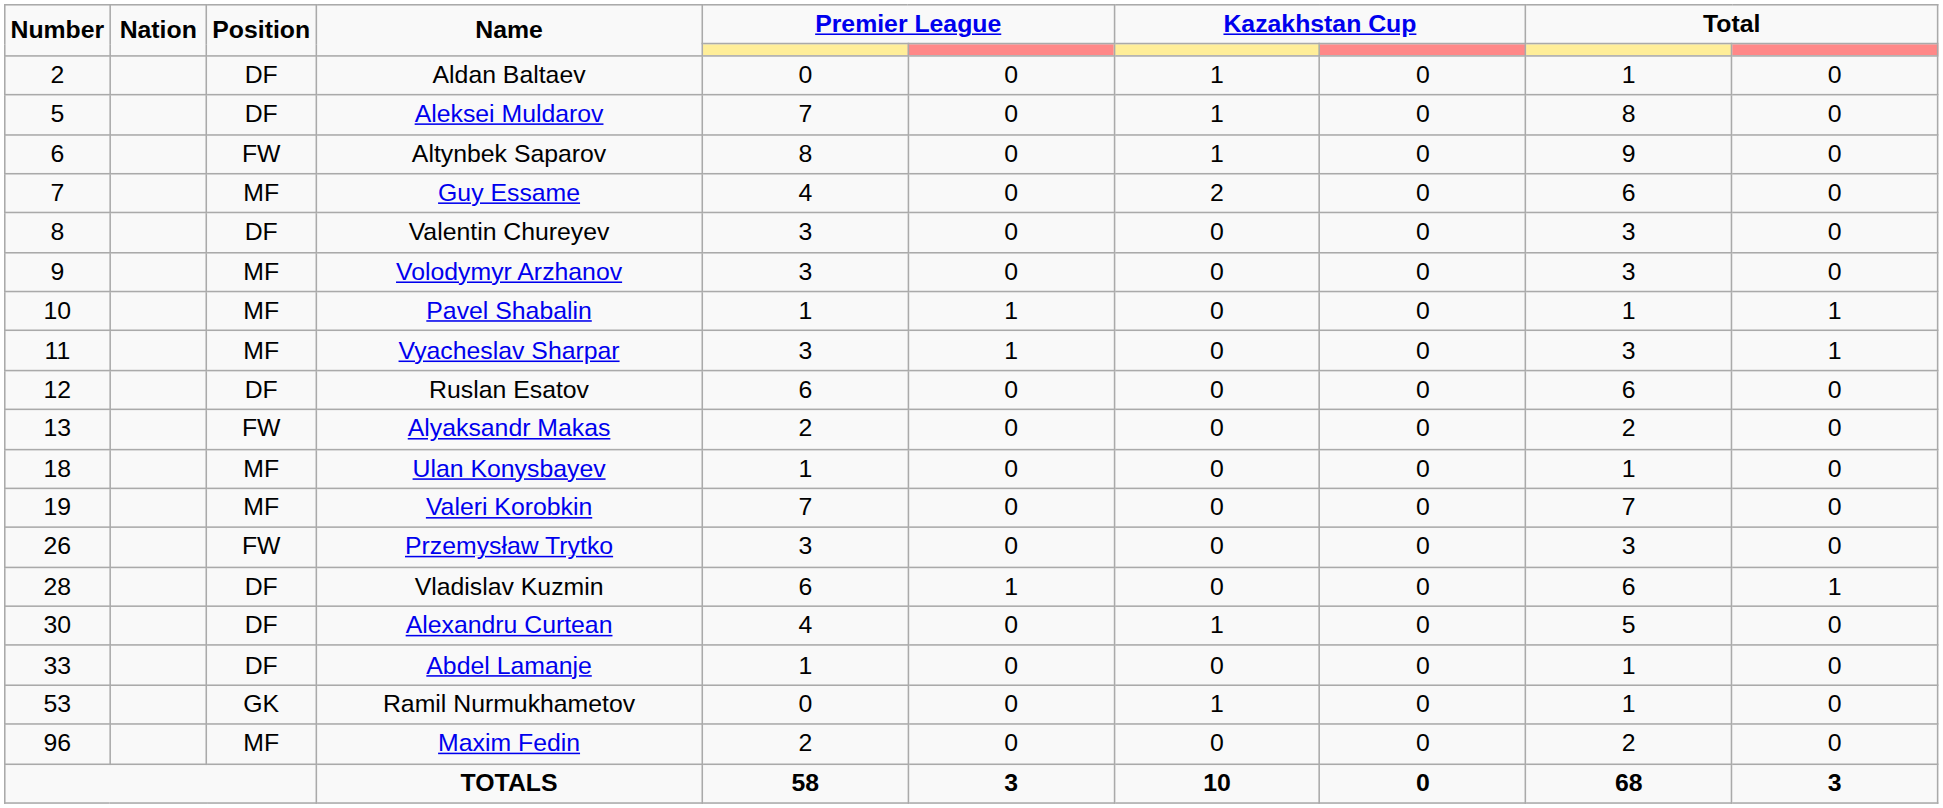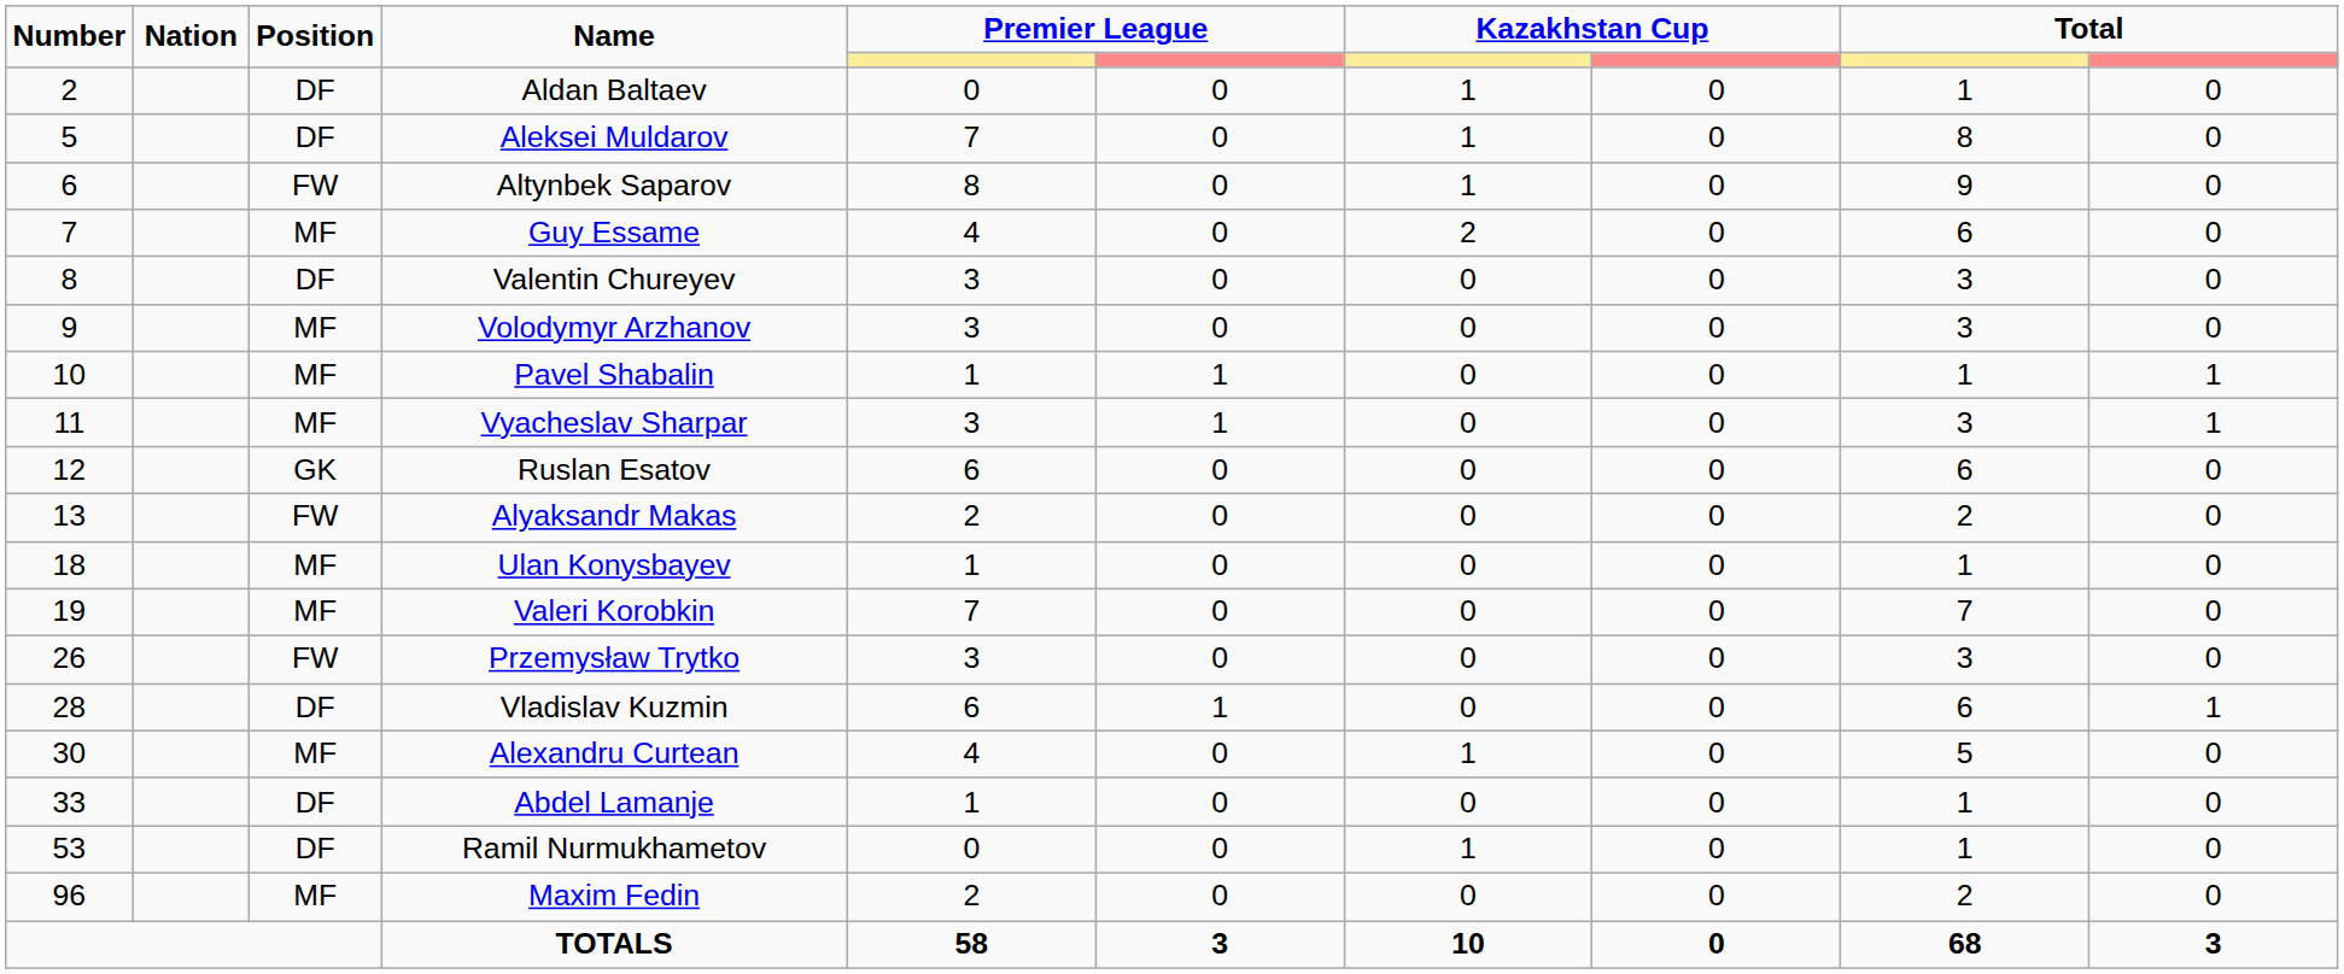Ruslan Esatov | Position: DF -> GK
Alexandru Curtean | Position: DF -> MF
Ramil Nurmukhametov | Position: GK -> DF
